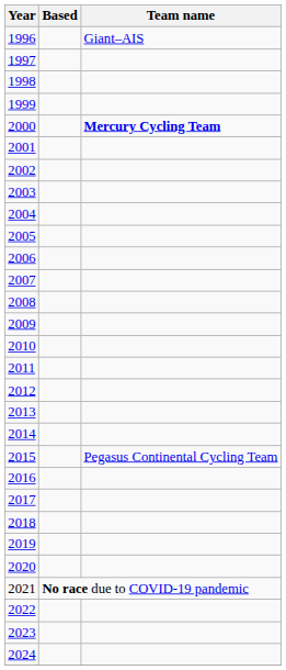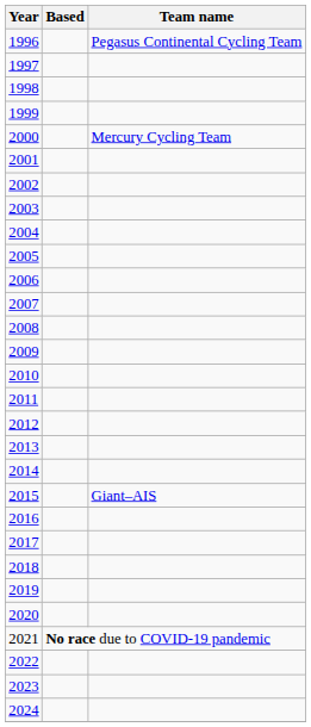1996 | Team name: Giant–AIS -> Pegasus Continental Cycling Team
2000 | Team name: bold -> normal
2015 | Team name: Pegasus Continental Cycling Team -> Giant–AIS
